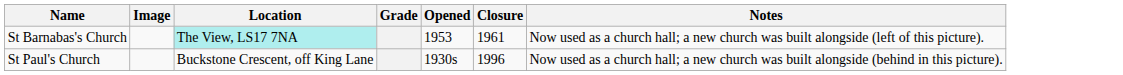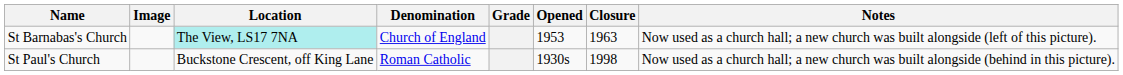+ column: Denomination | Church of England | Roman Catholic
St Barnabas's Church | Closure: 1961 -> 1963
St Paul's Church | Closure: 1996 -> 1998
